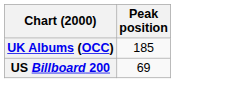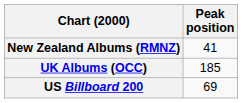+ row: New Zealand Albums (RMNZ) | 41
